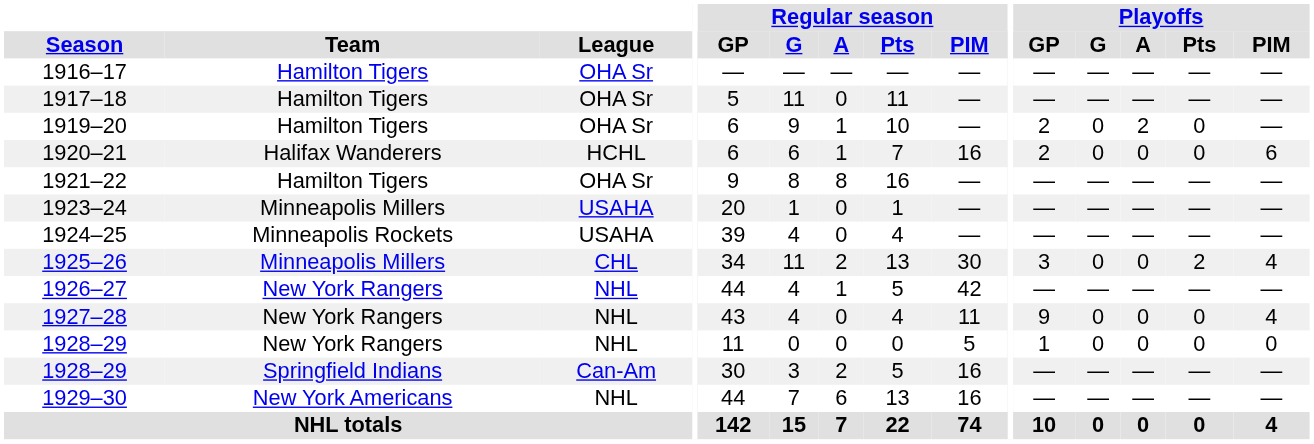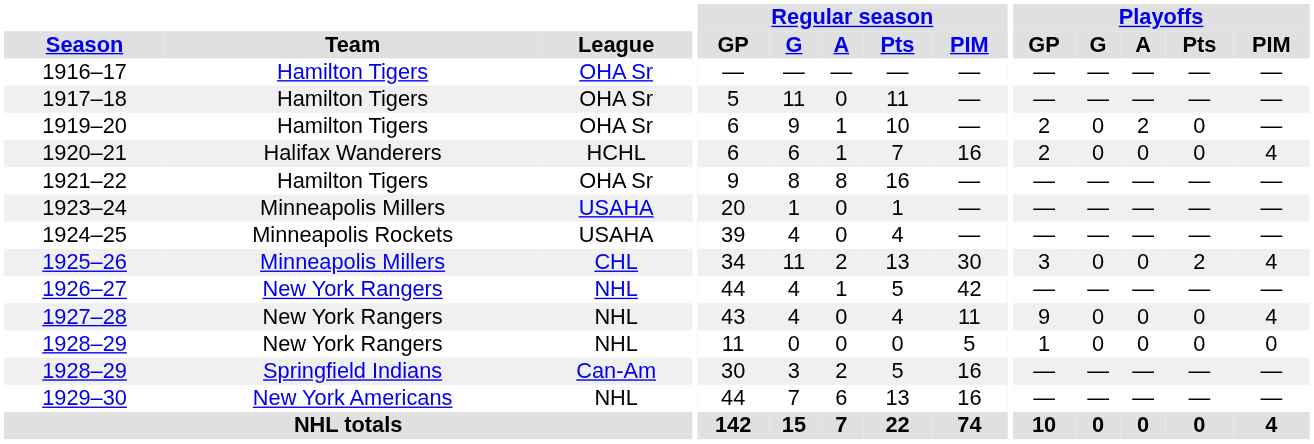1920–21 | Playoffs / PIM: 6 -> 4
